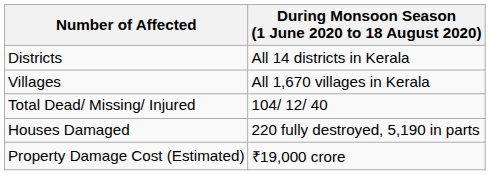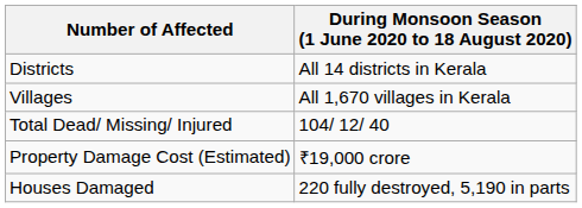rows swapped: Houses Damaged <-> Property Damage Cost (Estimated)
